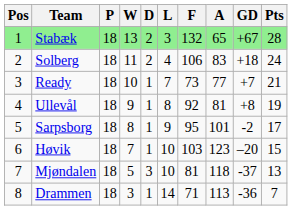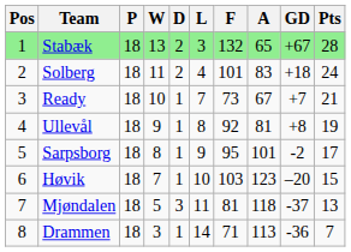Solberg | F: 106 -> 101
Ready | A: 77 -> 67
Mjøndalen | L: 10 -> 11
